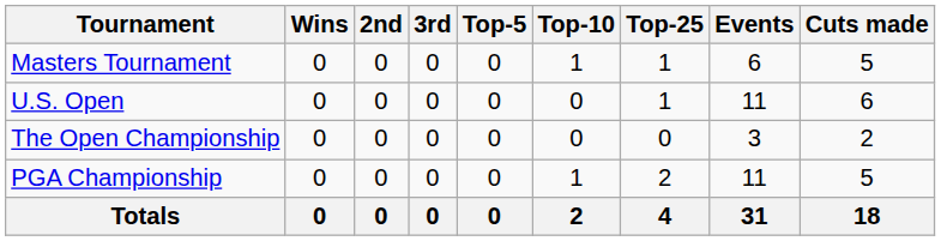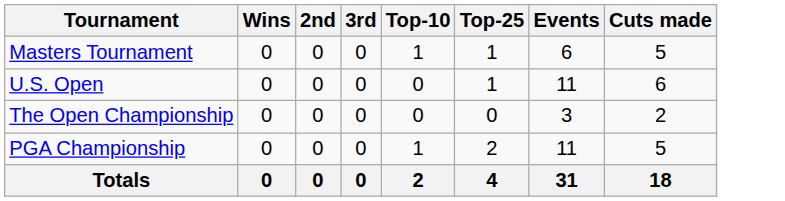- column: Top-5 | 0 | 0 | 0 | 0 | 0
